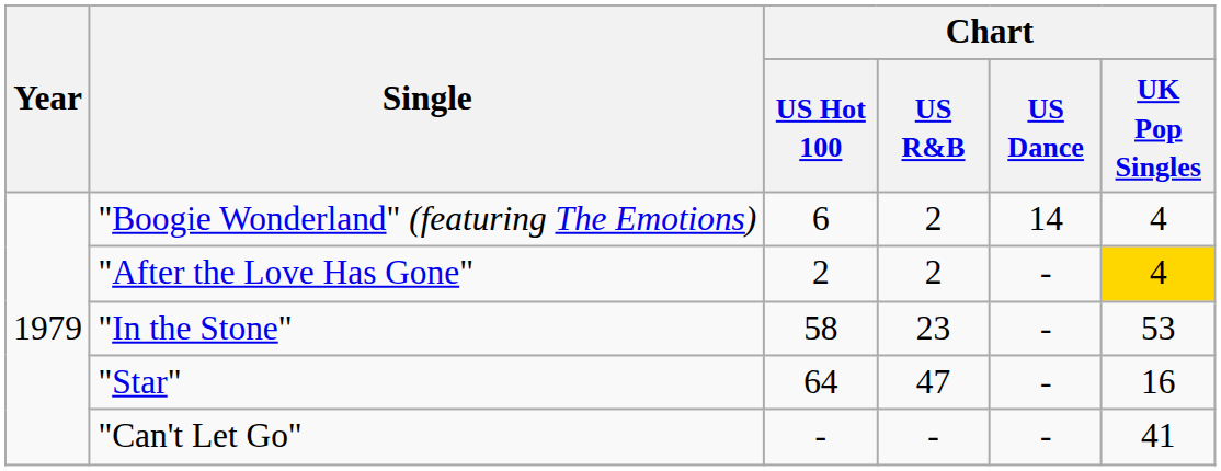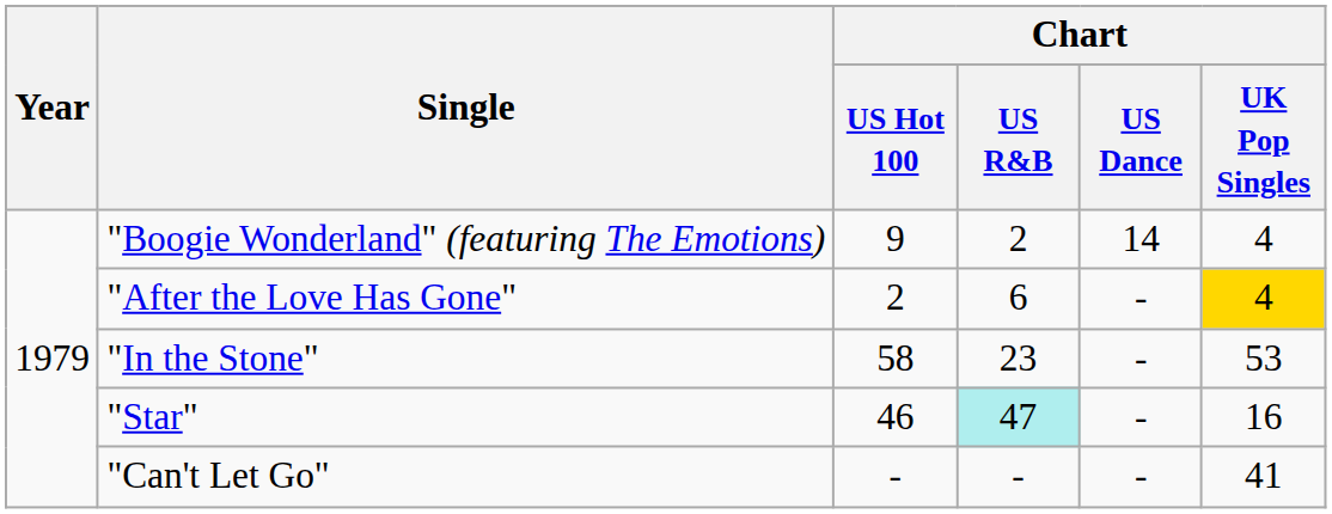"Boogie Wonderland" (featuring The Emotions) | Chart / US Hot 100: 6 -> 9
"After the Love Has Gone" | Chart / US R&B: 2 -> 6
"Star" | Chart / US Hot 100: 64 -> 46
"Star" | Chart / US R&B: no background -> paleturquoise background
